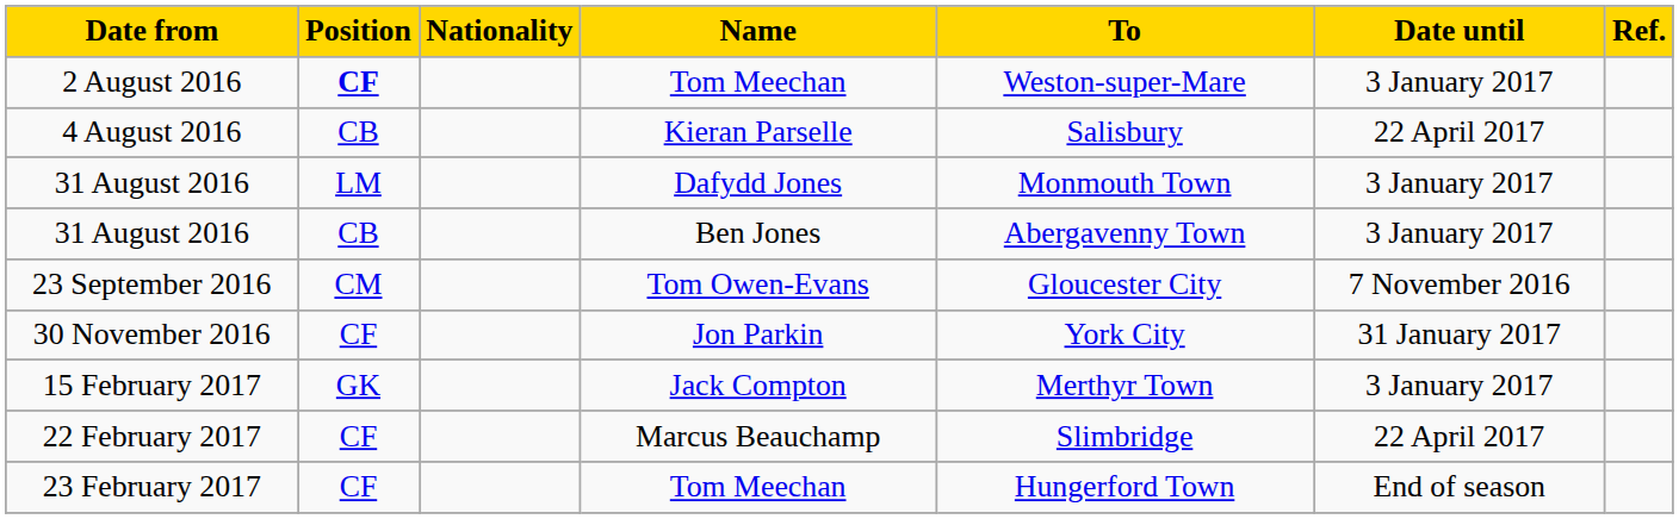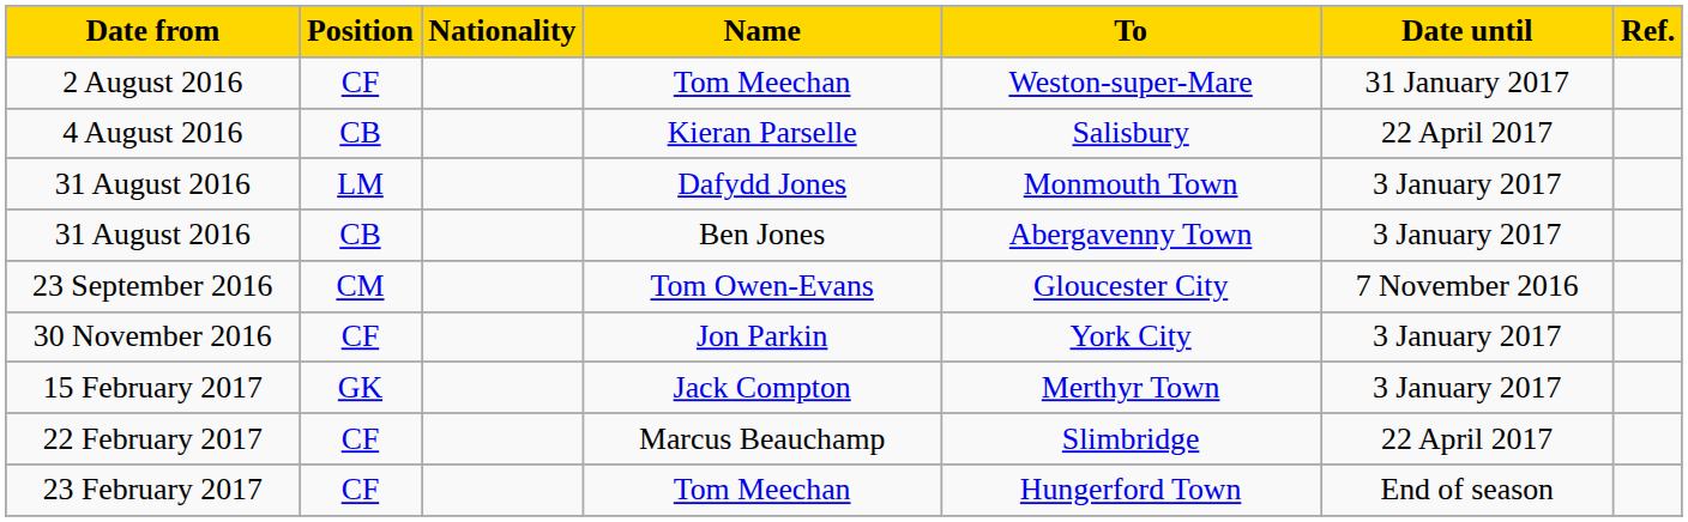2 August 2016 | Position: bold -> normal
2 August 2016 | Date until: 3 January 2017 -> 31 January 2017
30 November 2016 | Date until: 31 January 2017 -> 3 January 2017
